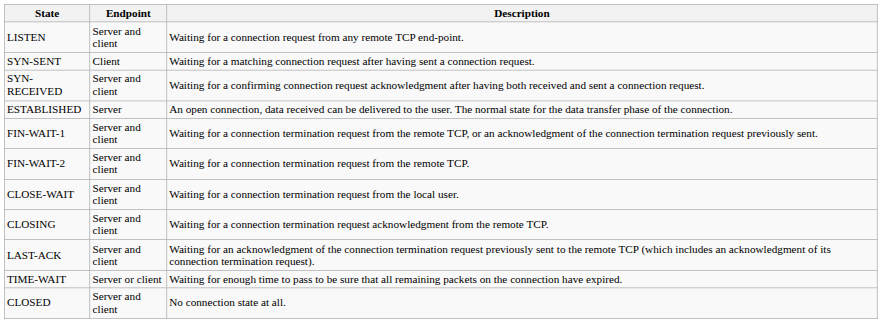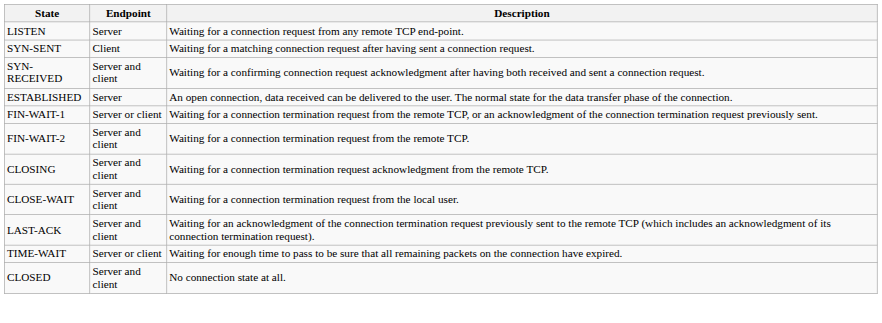LISTEN | Endpoint: Server and client -> Server
FIN-WAIT-1 | Endpoint: Server and client -> Server or client
rows swapped: CLOSE-WAIT <-> CLOSING
